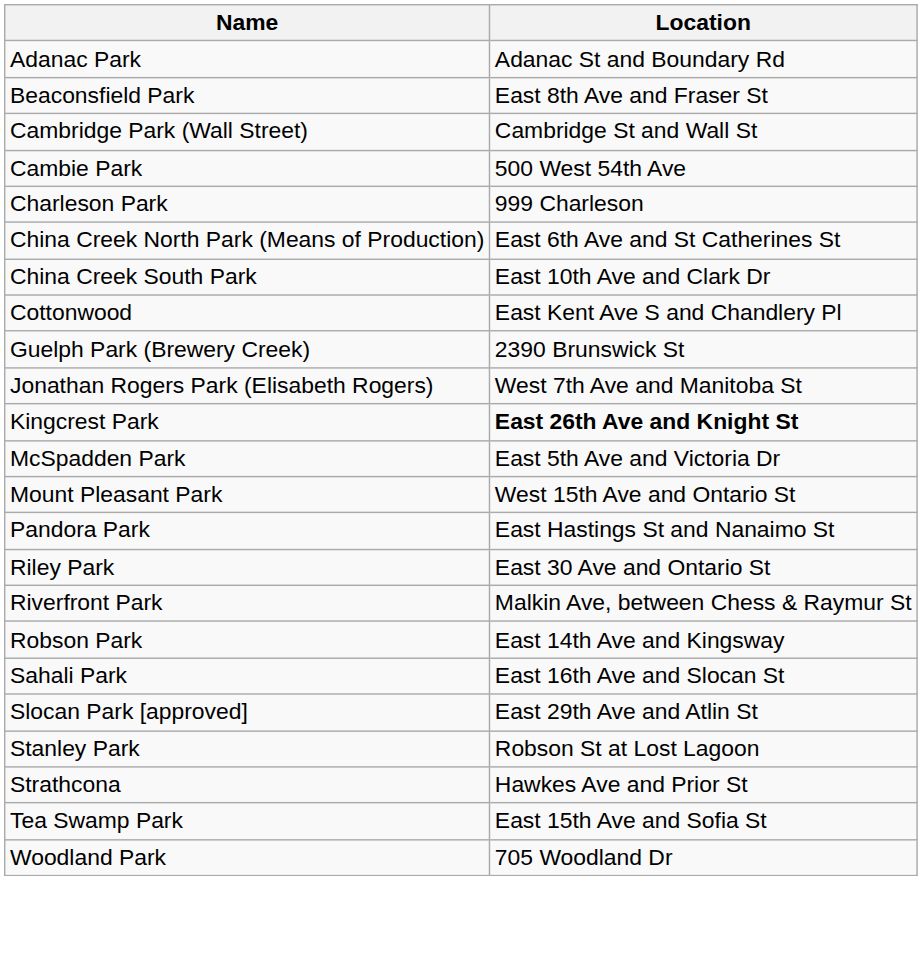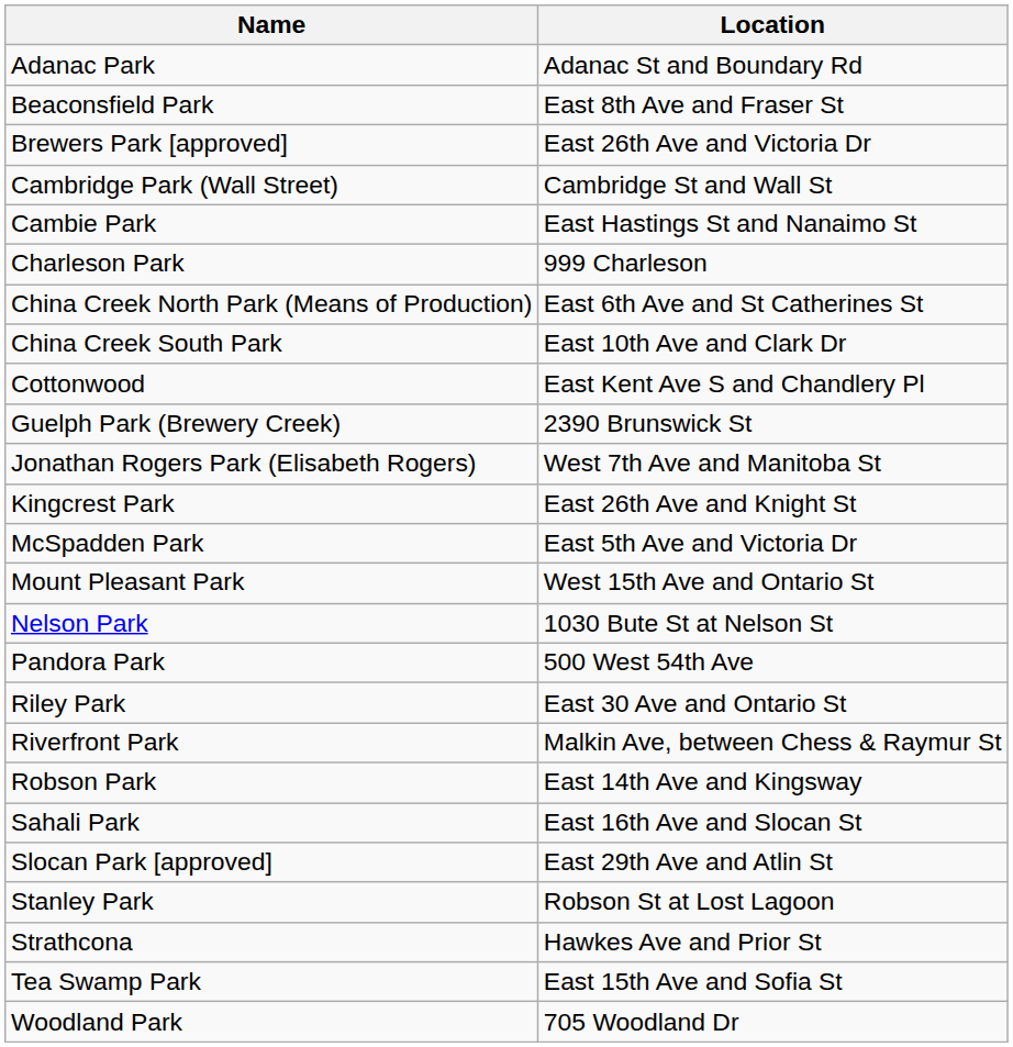+ row: Brewers Park [approved] | East 26th Ave and Victoria Dr
Cambie Park | Location: 500 West 54th Ave -> East Hastings St and Nanaimo St
Kingcrest Park | Location: bold -> normal
+ row: Nelson Park | 1030 Bute St at Nelson St
Pandora Park | Location: East Hastings St and Nanaimo St -> 500 West 54th Ave
